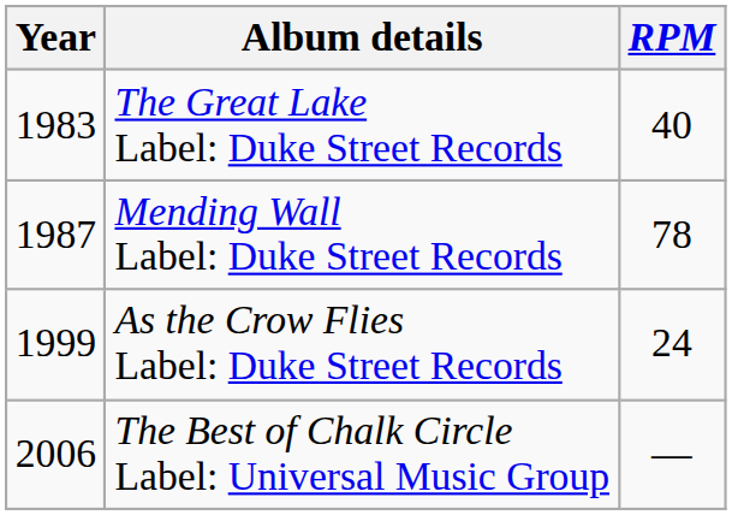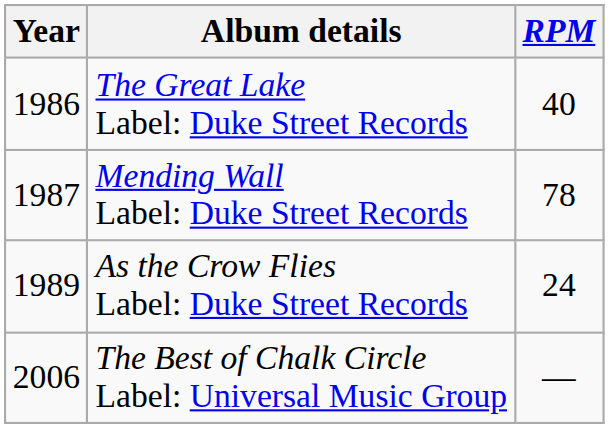The Great Lake Label: Duke Street Records | Year: 1983 -> 1986
As the Crow Flies Label: Duke Street Records | Year: 1999 -> 1989
